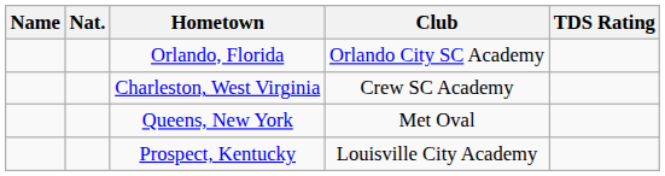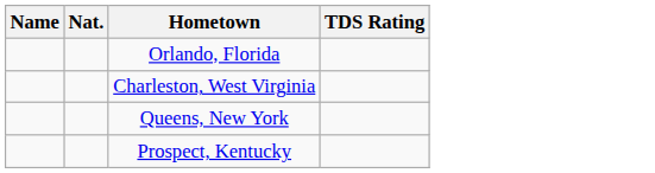- column: Club | Orlando City SC Academy | Crew SC Academy | Met Oval | Louisville City Academy
